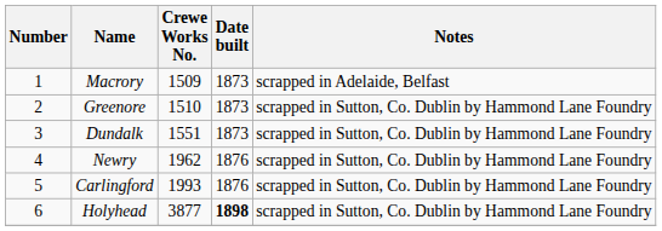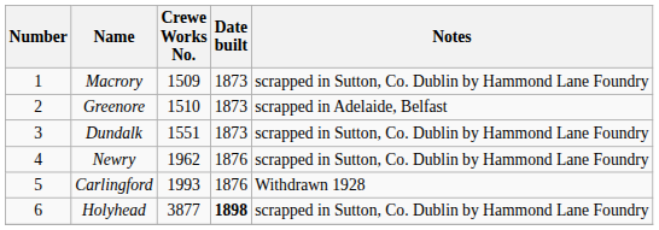Macrory | Notes: scrapped in Adelaide, Belfast -> scrapped in Sutton, Co. Dublin by Hammond Lane Foundry
Greenore | Notes: scrapped in Sutton, Co. Dublin by Hammond Lane Foundry -> scrapped in Adelaide, Belfast
Carlingford | Notes: scrapped in Sutton, Co. Dublin by Hammond Lane Foundry -> Withdrawn 1928
